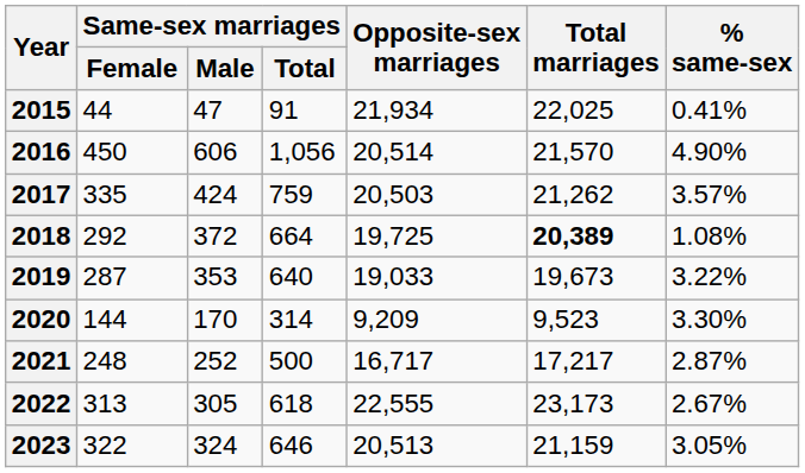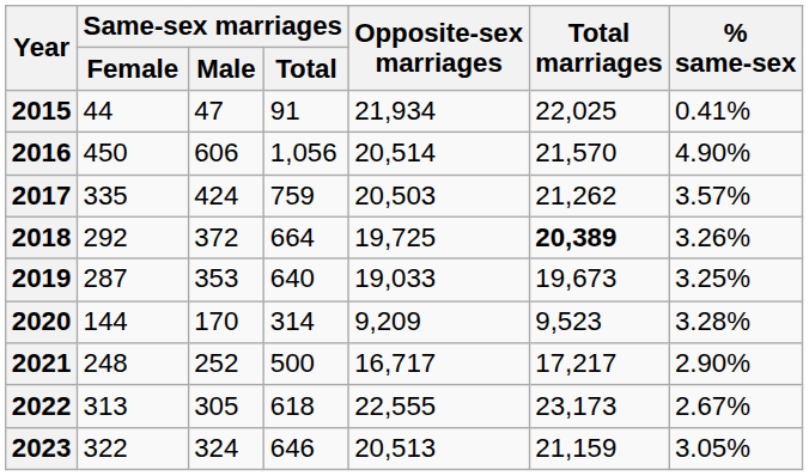2018 | % same-sex: 1.08% -> 3.26%
2019 | % same-sex: 3.22% -> 3.25%
2020 | % same-sex: 3.30% -> 3.28%
2021 | % same-sex: 2.87% -> 2.90%
